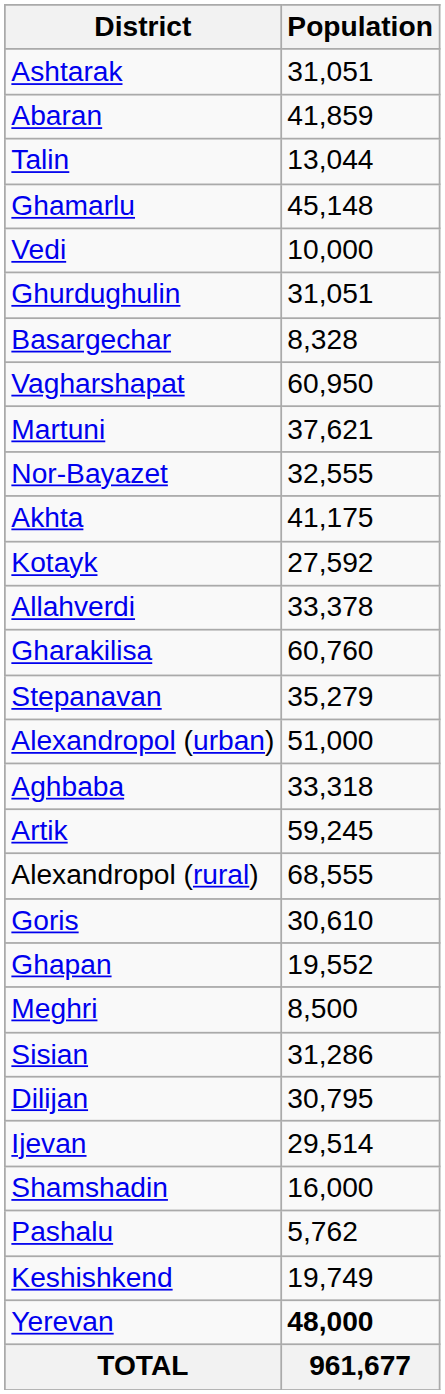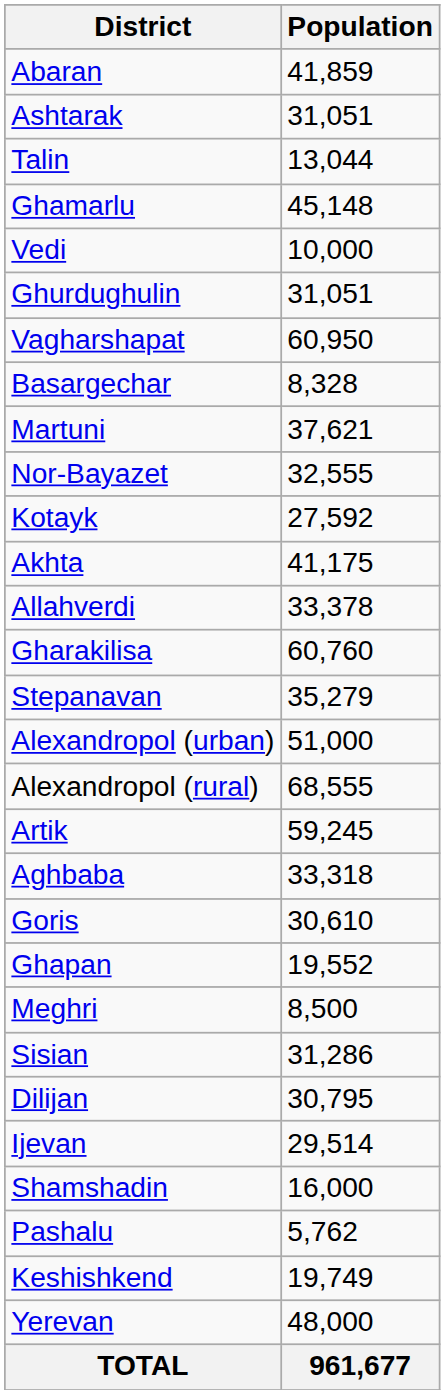rows swapped: Abaran <-> Ashtarak
rows swapped: Vagharshapat <-> Basargechar
rows swapped: Akhta <-> Kotayk
rows swapped: Aghbaba <-> Alexandropol (rural)
Yerevan | Population: bold -> normal
